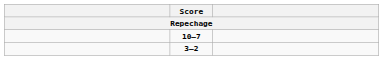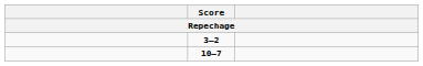rows swapped: 3–2 <-> 10–7
